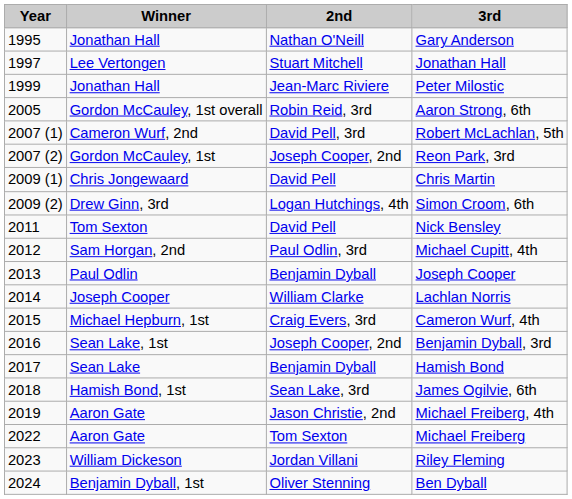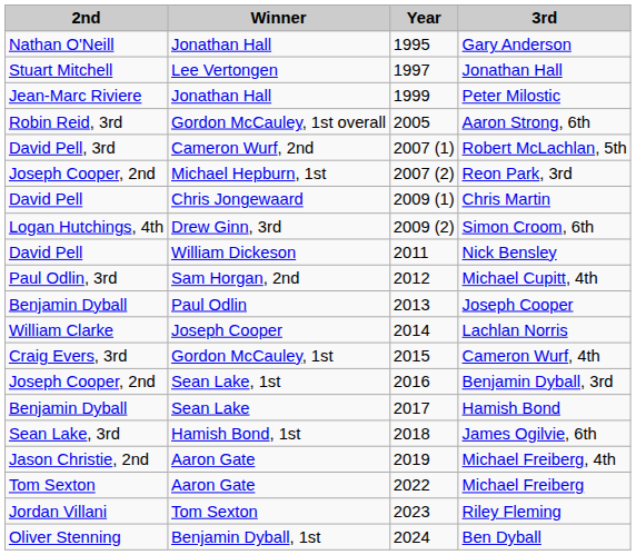columns swapped: Year <-> 2nd
Reon Park, 3rd | Winner: Gordon McCauley, 1st -> Michael Hepburn, 1st
Nick Bensley | Winner: Tom Sexton -> William Dickeson
Cameron Wurf, 4th | Winner: Michael Hepburn, 1st -> Gordon McCauley, 1st
Riley Fleming | Winner: William Dickeson -> Tom Sexton
